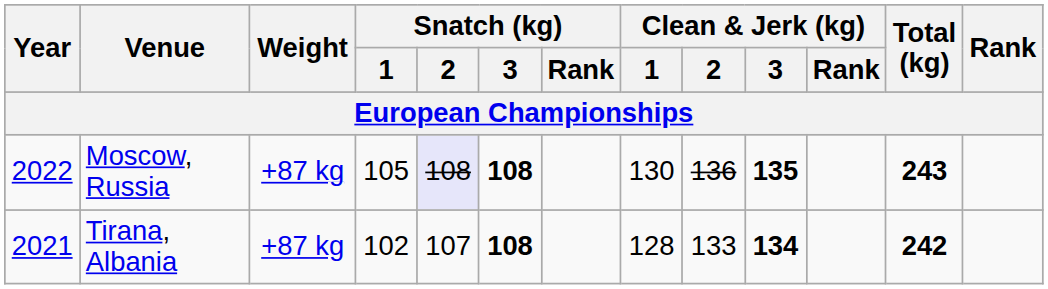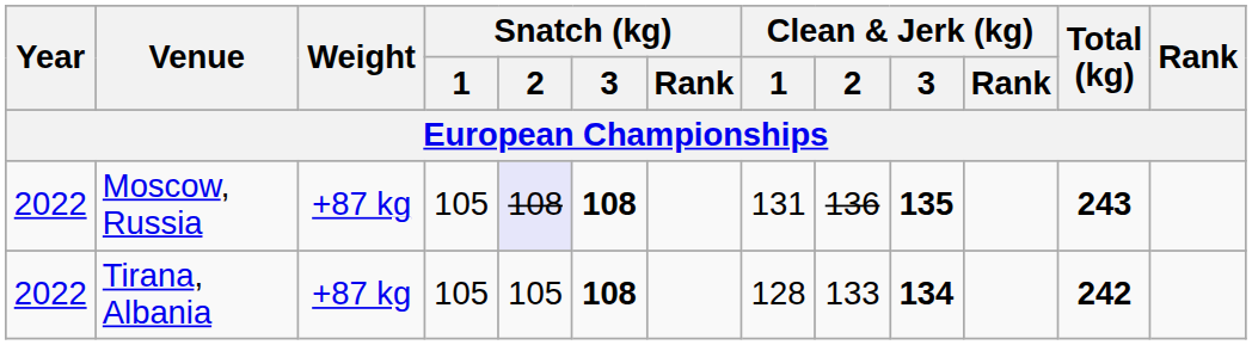Moscow, Russia | Clean & Jerk (kg) / 1: 130 -> 131
Tirana, Albania | Year: 2021 -> 2022
Tirana, Albania | Snatch (kg) / 1: 102 -> 105
Tirana, Albania | Snatch (kg) / 2: 107 -> 105
